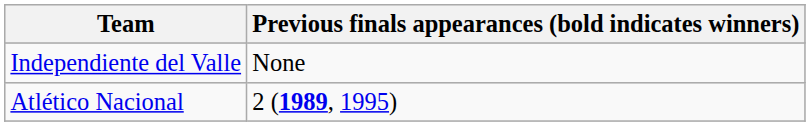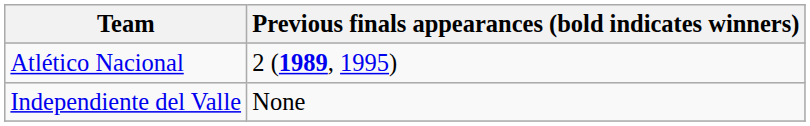rows swapped: Independiente del Valle <-> Atlético Nacional
